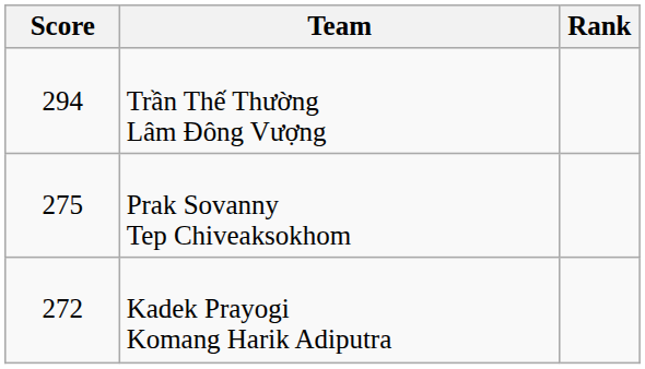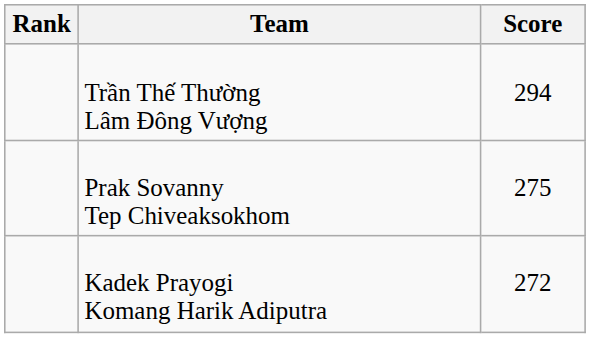columns swapped: Rank <-> Score
